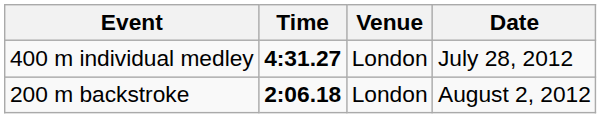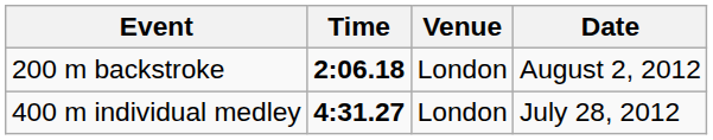rows swapped: 200 m backstroke <-> 400 m individual medley
